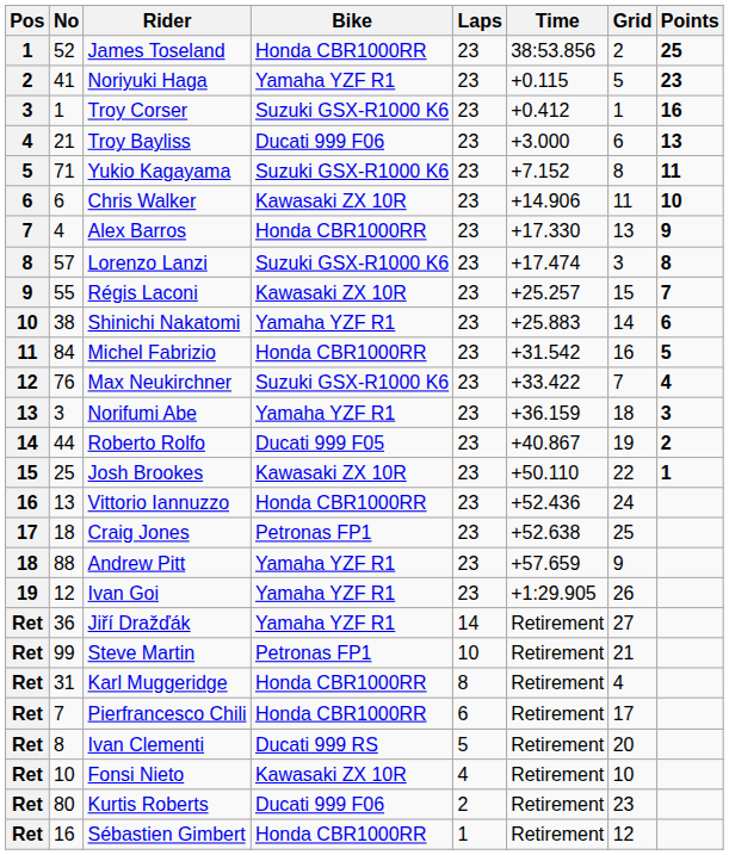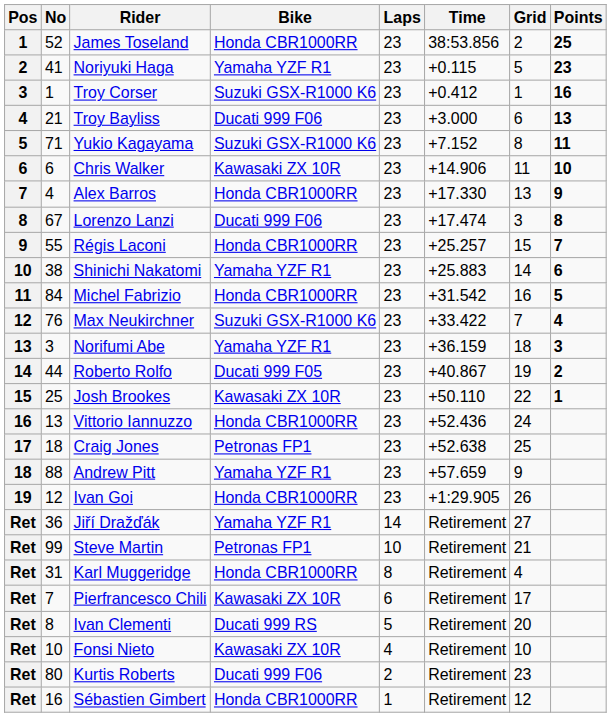Lorenzo Lanzi | No: 57 -> 67
Lorenzo Lanzi | Bike: Suzuki GSX-R1000 K6 -> Ducati 999 F06
Régis Laconi | Bike: Kawasaki ZX 10R -> Honda CBR1000RR
Ivan Goi | Bike: Yamaha YZF R1 -> Honda CBR1000RR
Pierfrancesco Chili | Bike: Honda CBR1000RR -> Kawasaki ZX 10R
